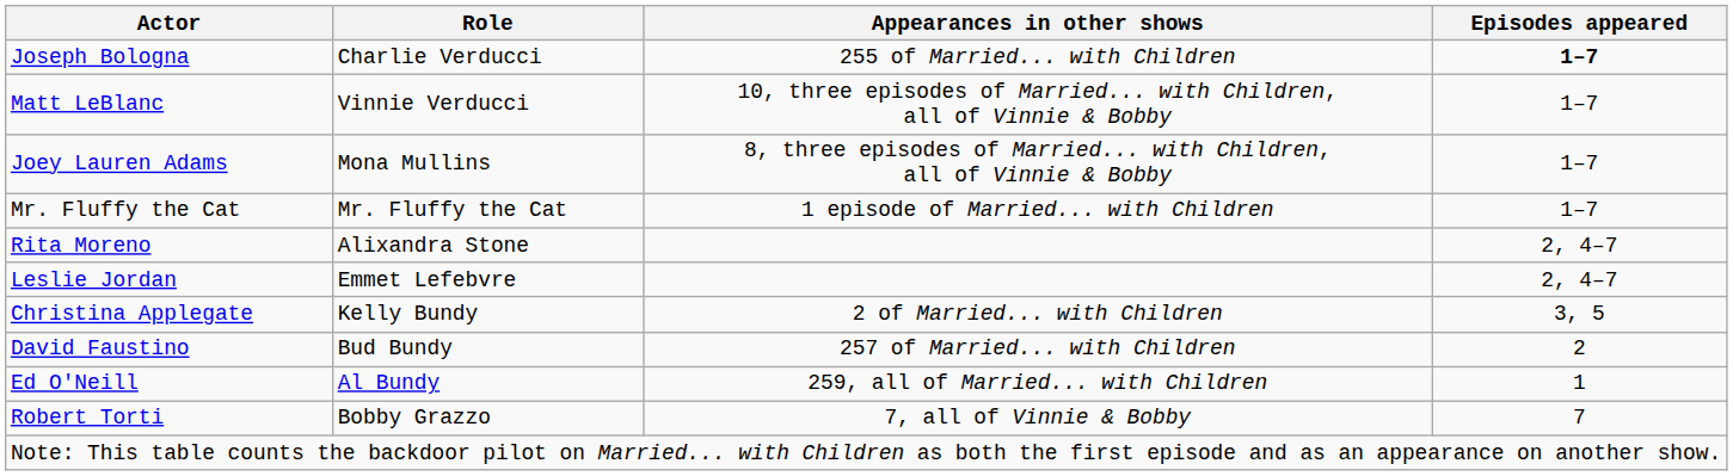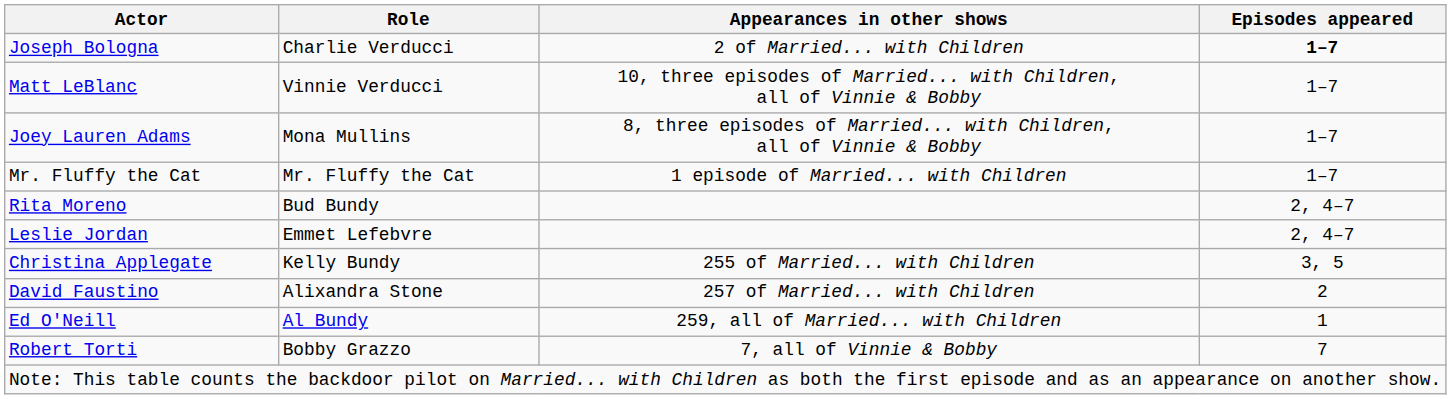Joseph Bologna | Appearances in other shows: 255 of Married... with Children -> 2 of Married... with Children
Rita Moreno | Role: Alixandra Stone -> Bud Bundy
Christina Applegate | Appearances in other shows: 2 of Married... with Children -> 255 of Married... with Children
David Faustino | Role: Bud Bundy -> Alixandra Stone
